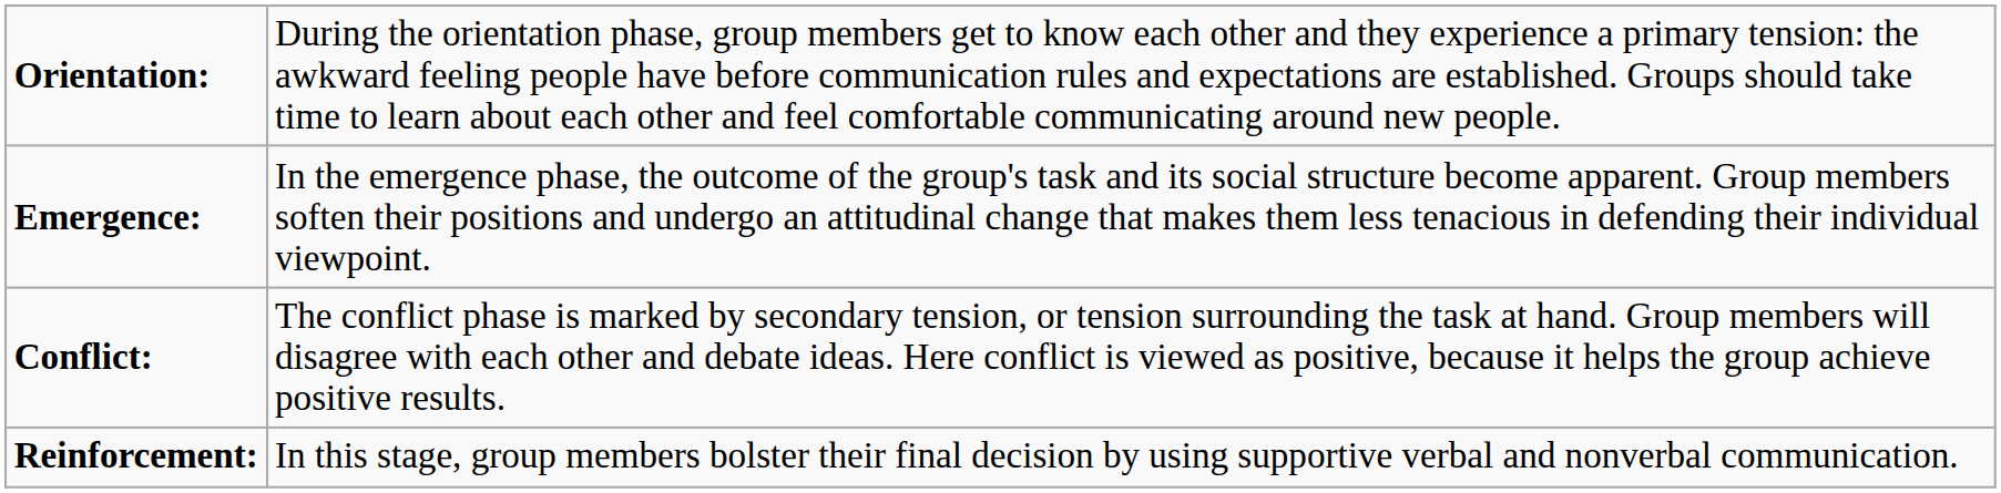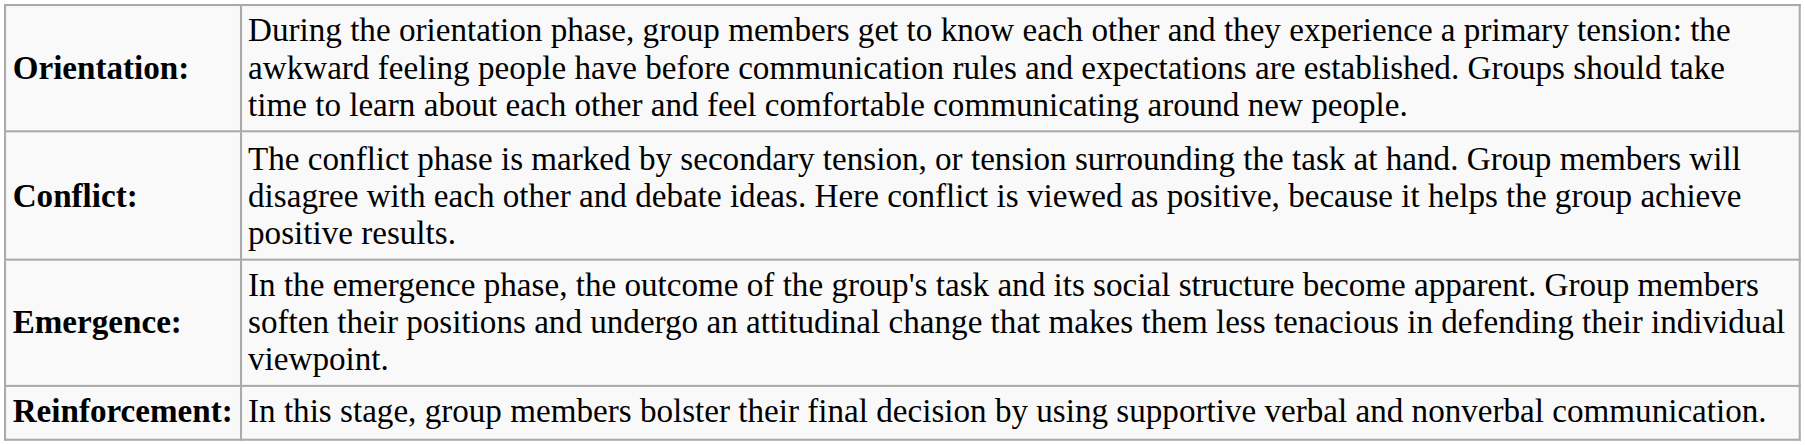rows swapped: Conflict: <-> Emergence:
